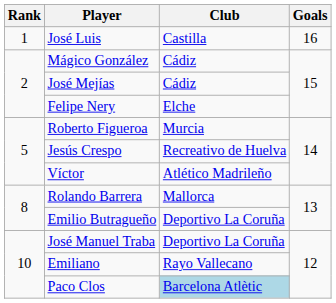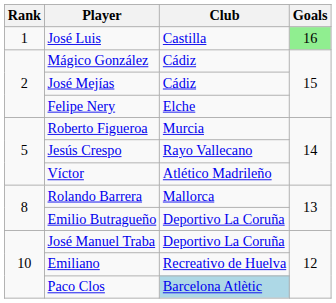José Luis | Goals: no background -> lightgreen background
Jesús Crespo | Club: Recreativo de Huelva -> Rayo Vallecano
Emiliano | Club: Rayo Vallecano -> Recreativo de Huelva
